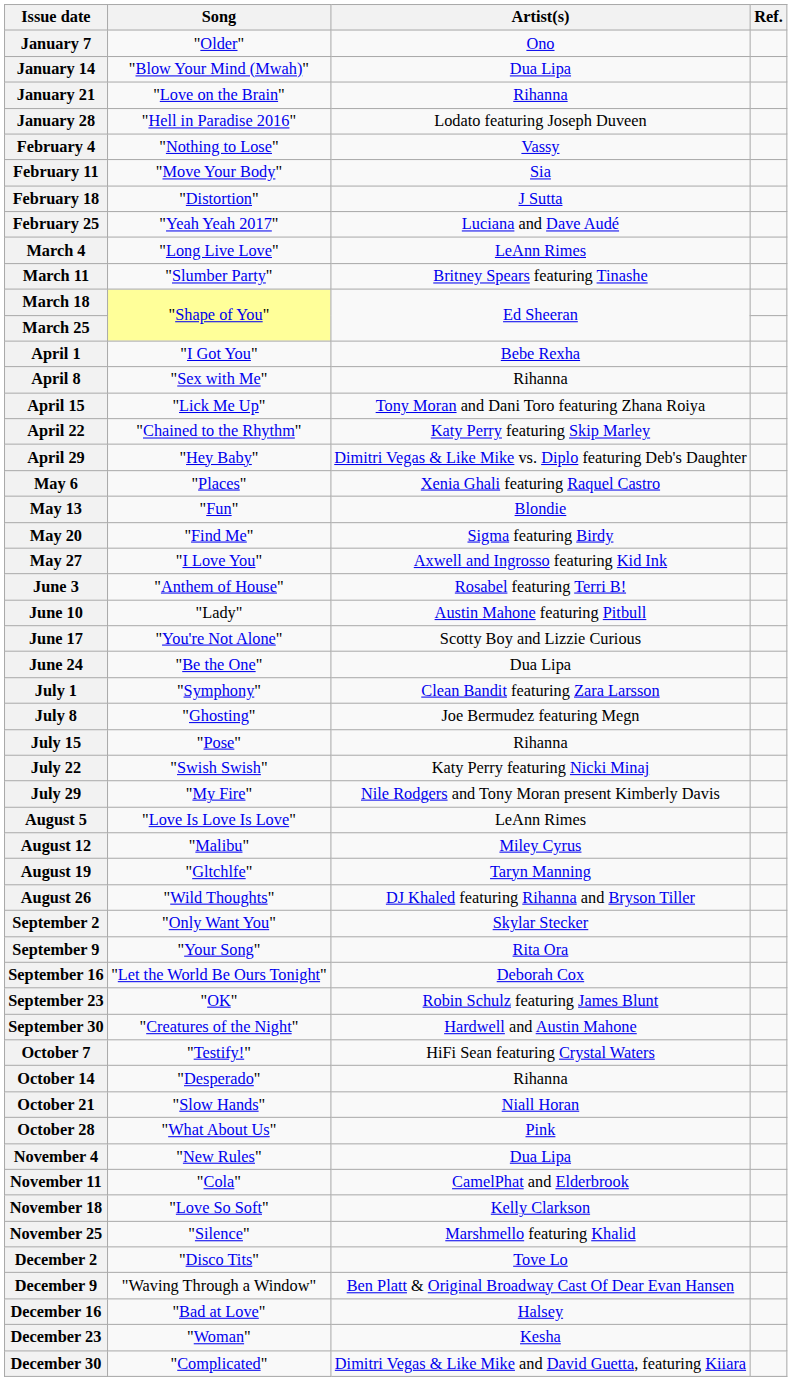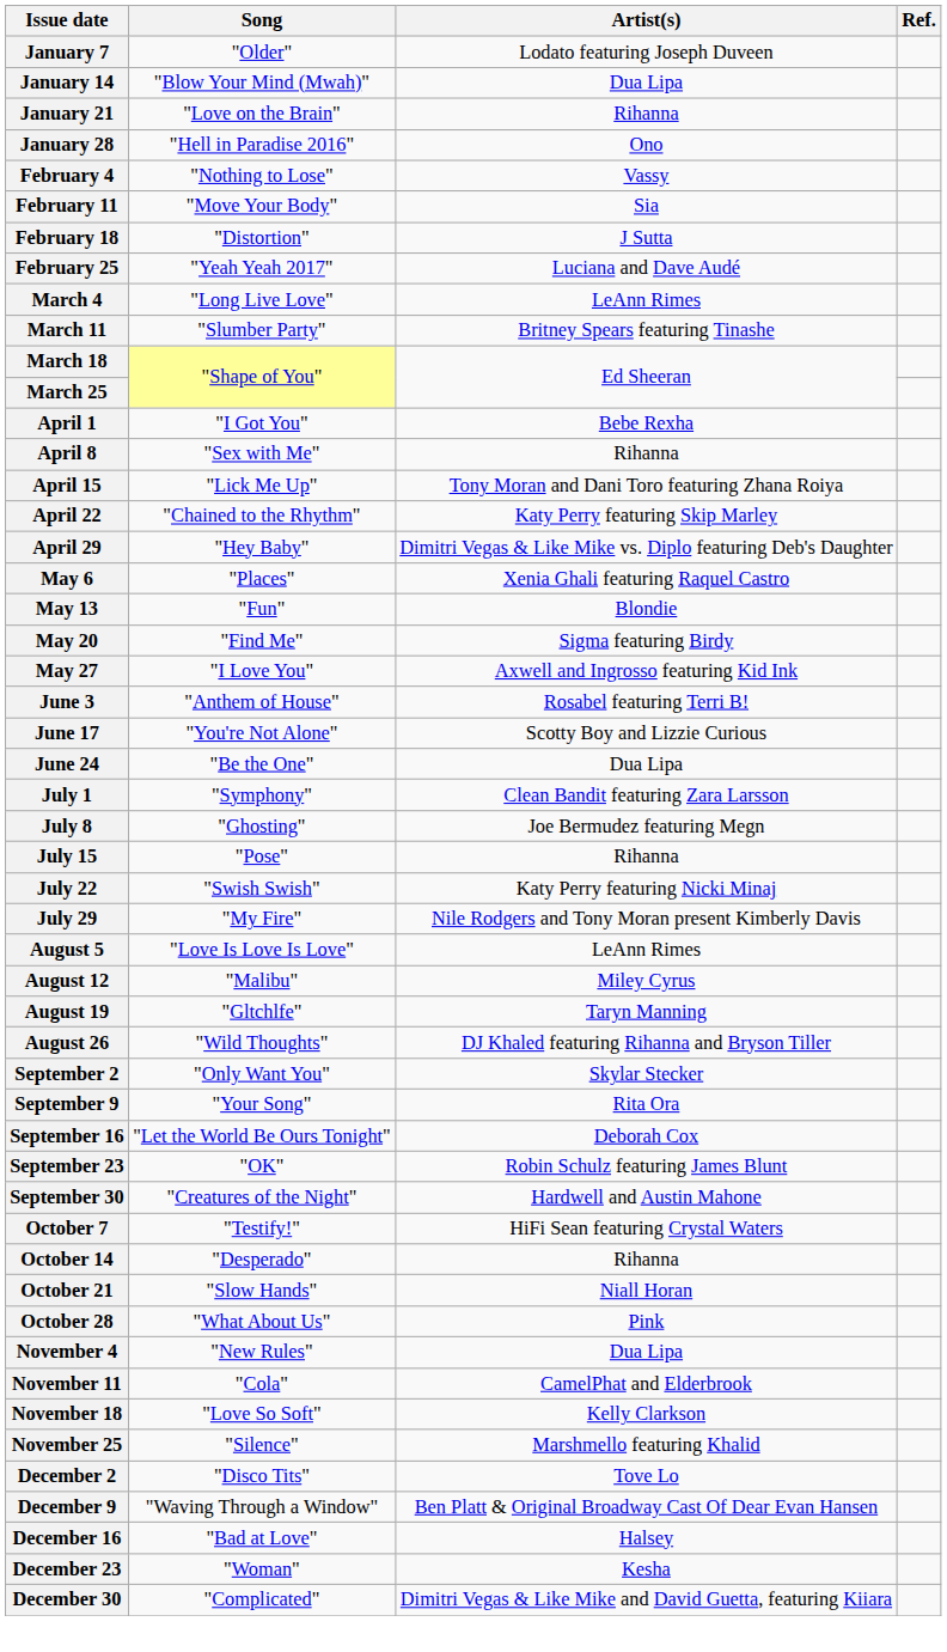January 7 | Artist(s): Ono -> Lodato featuring Joseph Duveen
January 28 | Artist(s): Lodato featuring Joseph Duveen -> Ono
- row: June 10 | "Lady" | Austin Mahone featuring Pitbull
